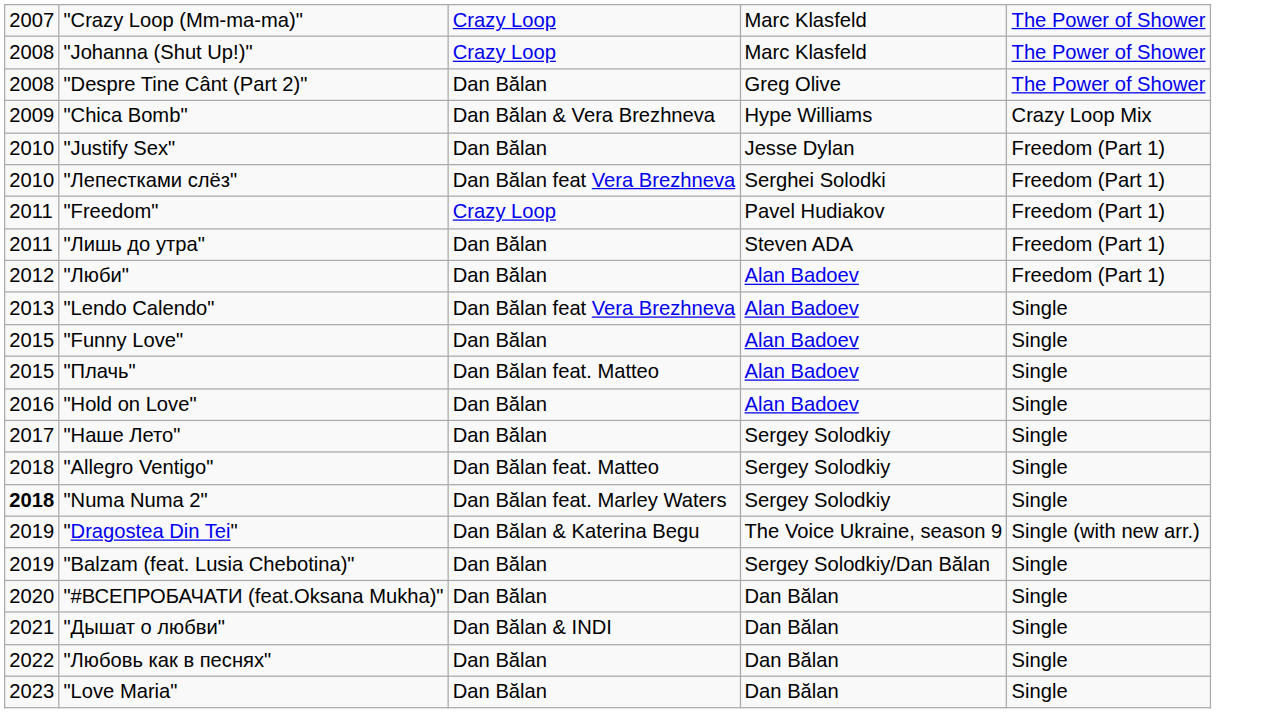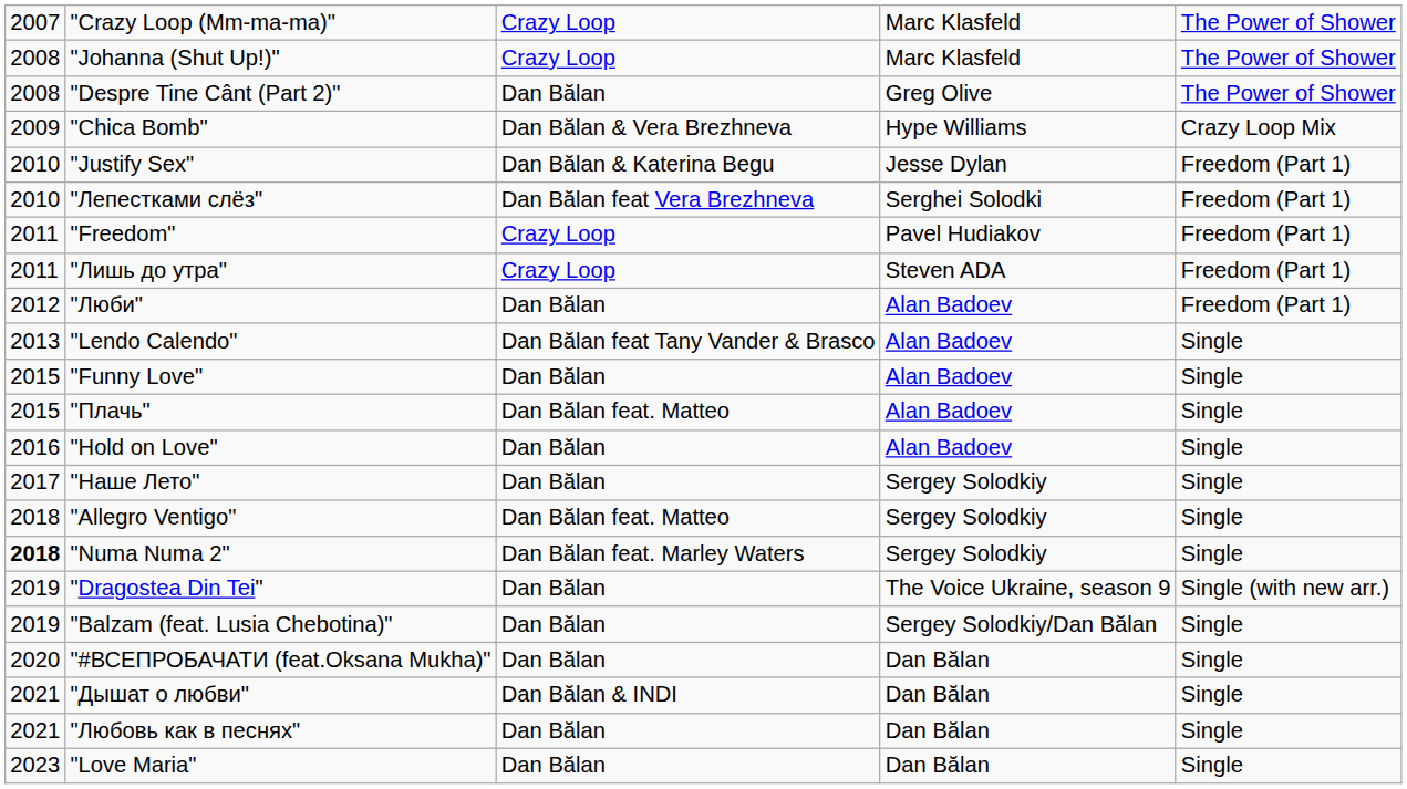"Justify Sex" | column 3: Dan Bălan -> Dan Bălan & Katerina Begu
"Лишь до утра" | column 3: Dan Bălan -> Crazy Loop
"Lendo Calendo" | column 3: Dan Bălan feat Vera Brezhneva -> Dan Bălan feat Tany Vander & Brasco
"Dragostea Din Tei" | column 3: Dan Bălan & Katerina Begu -> Dan Bălan
"Любовь как в песнях" | column 1: 2022 -> 2021
